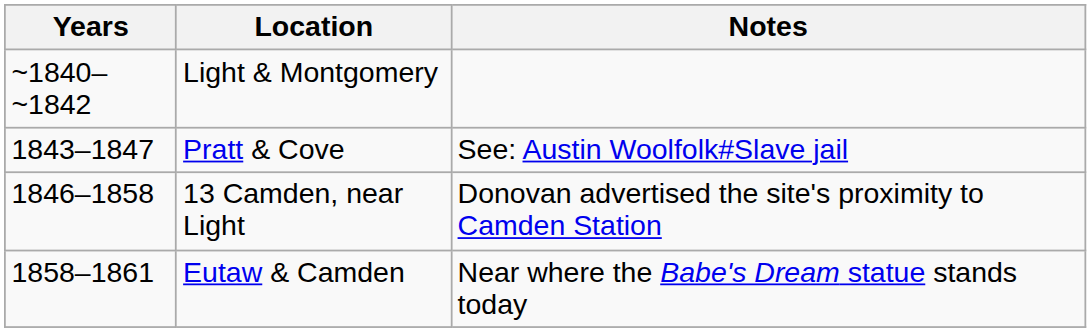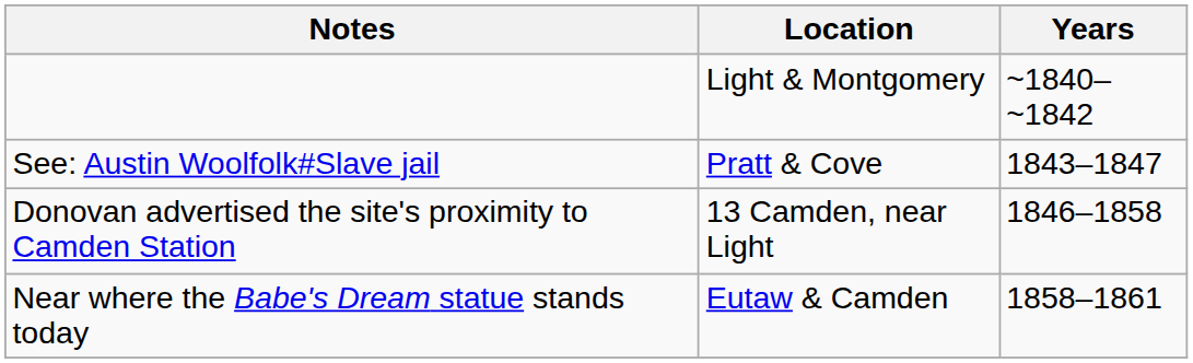columns swapped: Years <-> Notes
